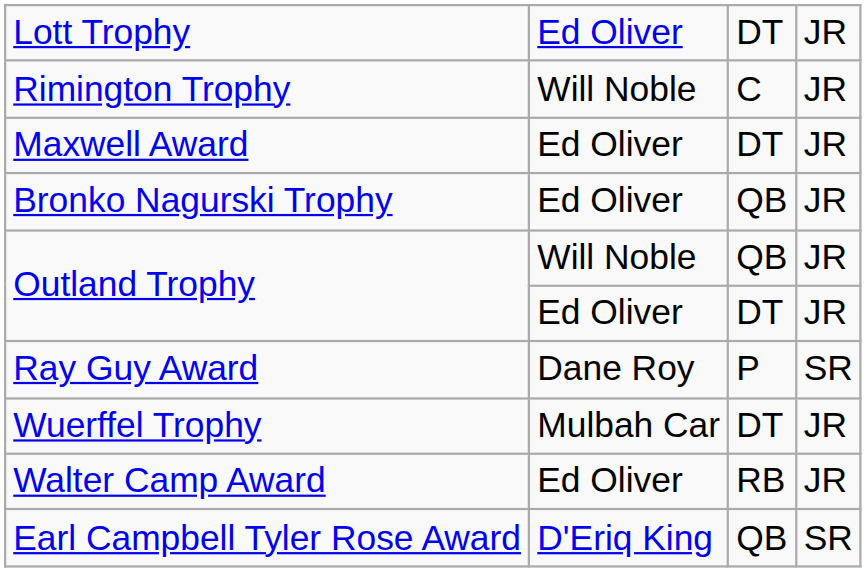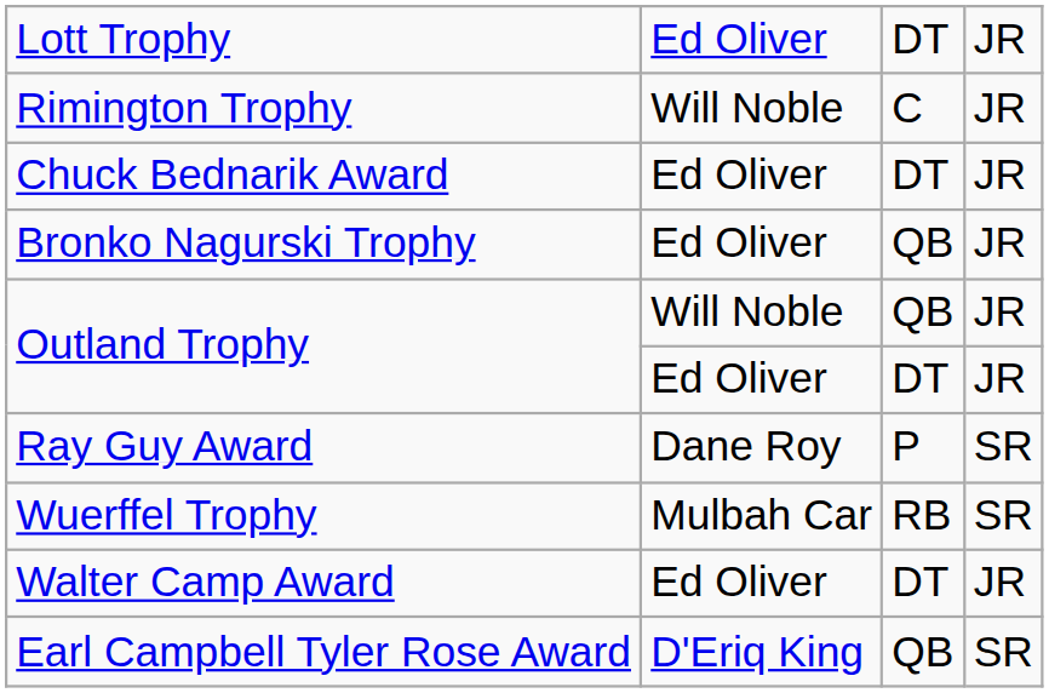+ row: Chuck Bednarik Award | Ed Oliver | DT | JR
- row: Maxwell Award | Ed Oliver | DT | JR
Wuerffel Trophy | column 3: DT -> RB
Wuerffel Trophy | column 4: JR -> SR
Walter Camp Award | column 3: RB -> DT
